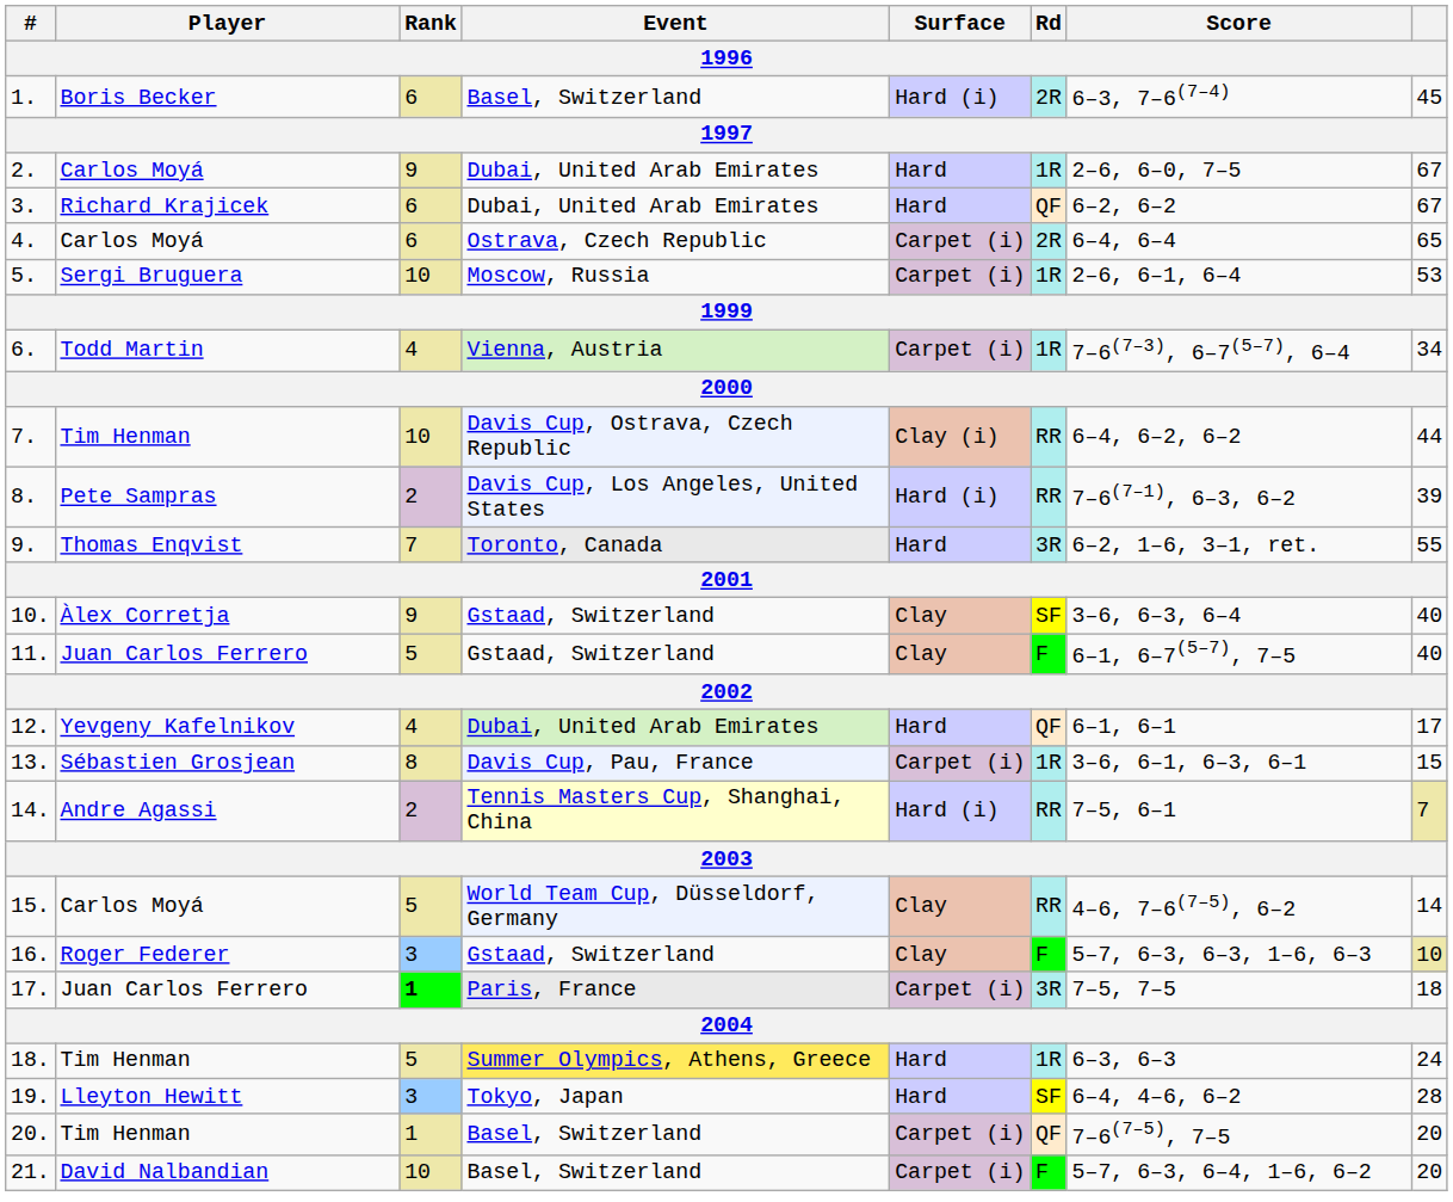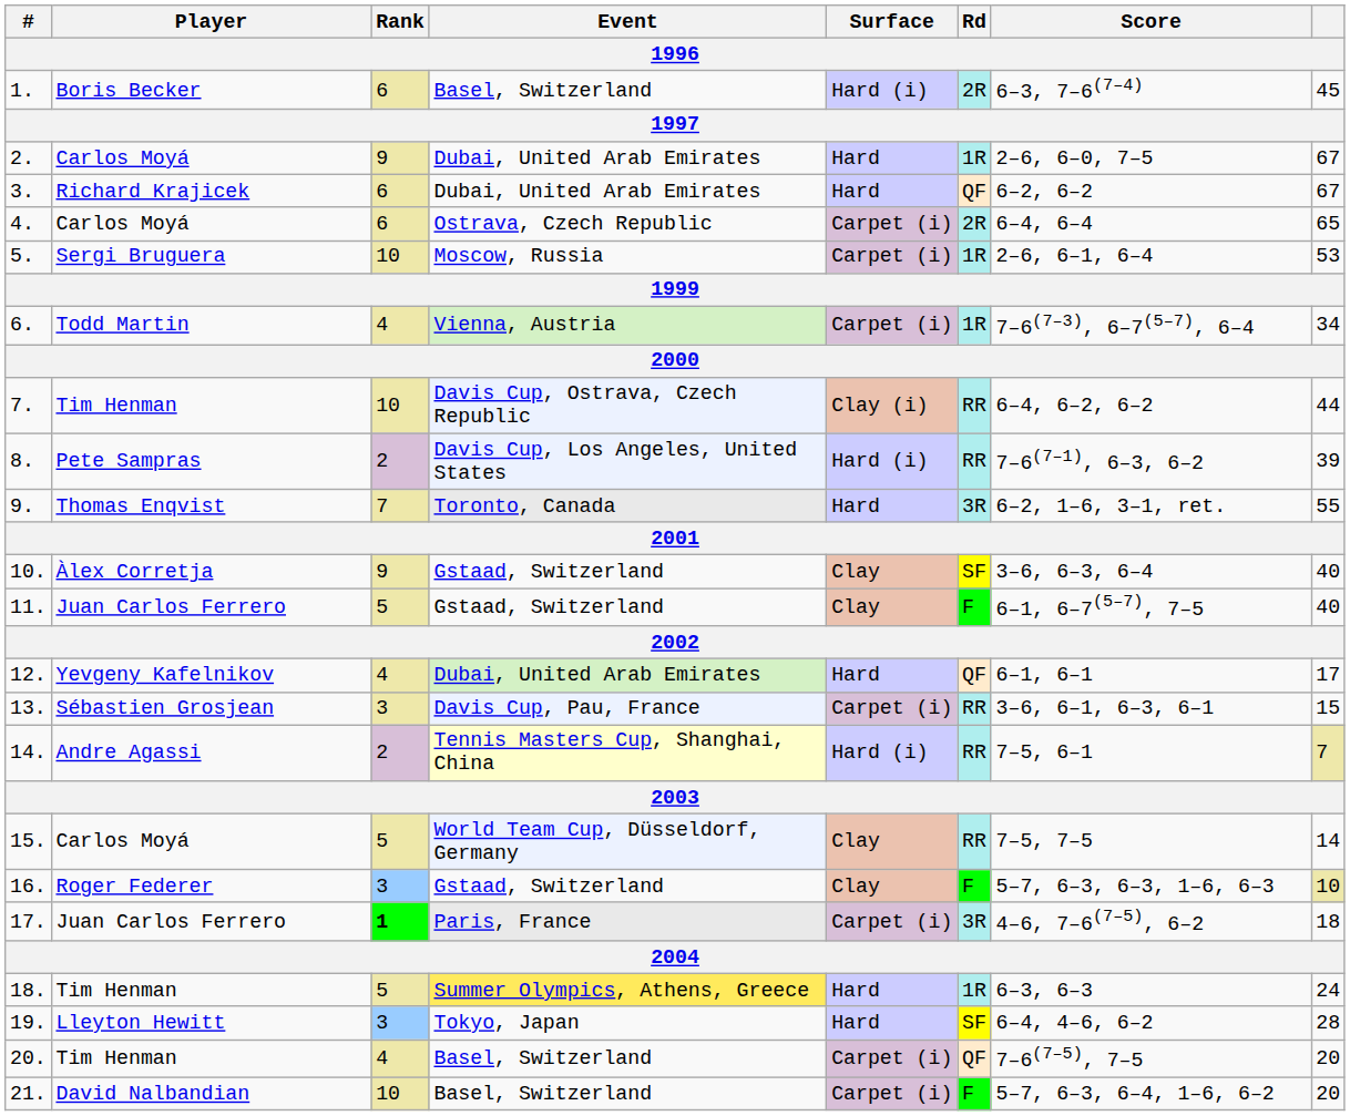13. | Rank: 8 -> 3
13. | Rd: 1R -> RR
15. | Score: 4–6, 7–6(7–5), 6–2 -> 7–5, 7–5
17. | Score: 7–5, 7–5 -> 4–6, 7–6(7–5), 6–2
20. | Rank: 1 -> 4
